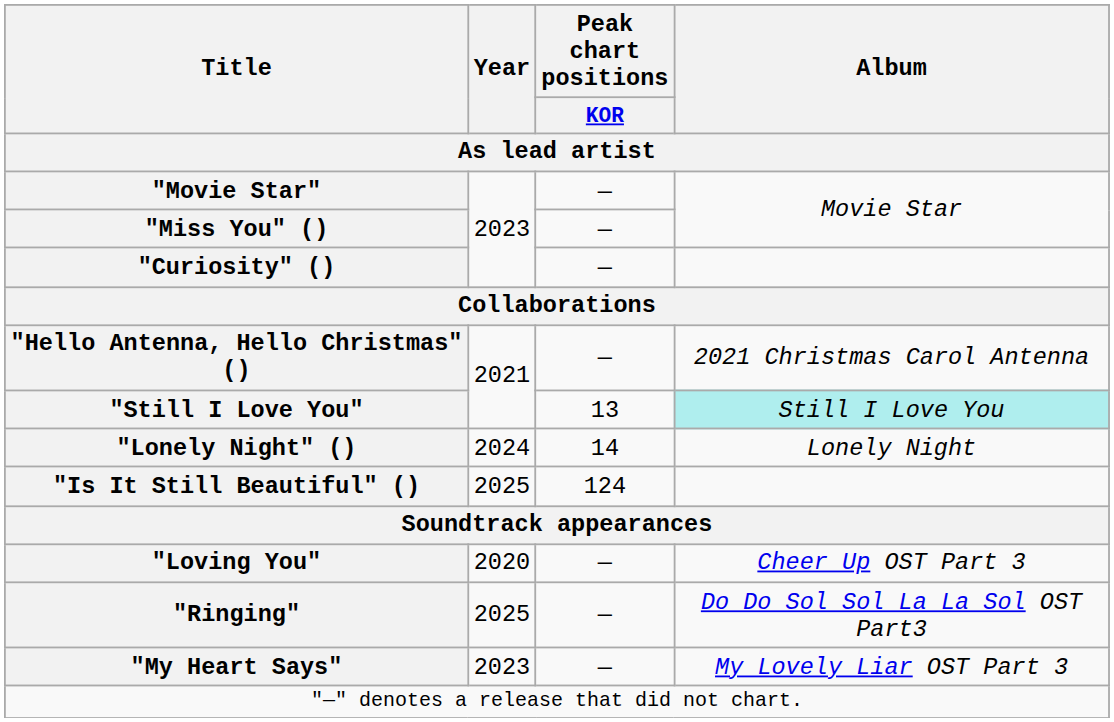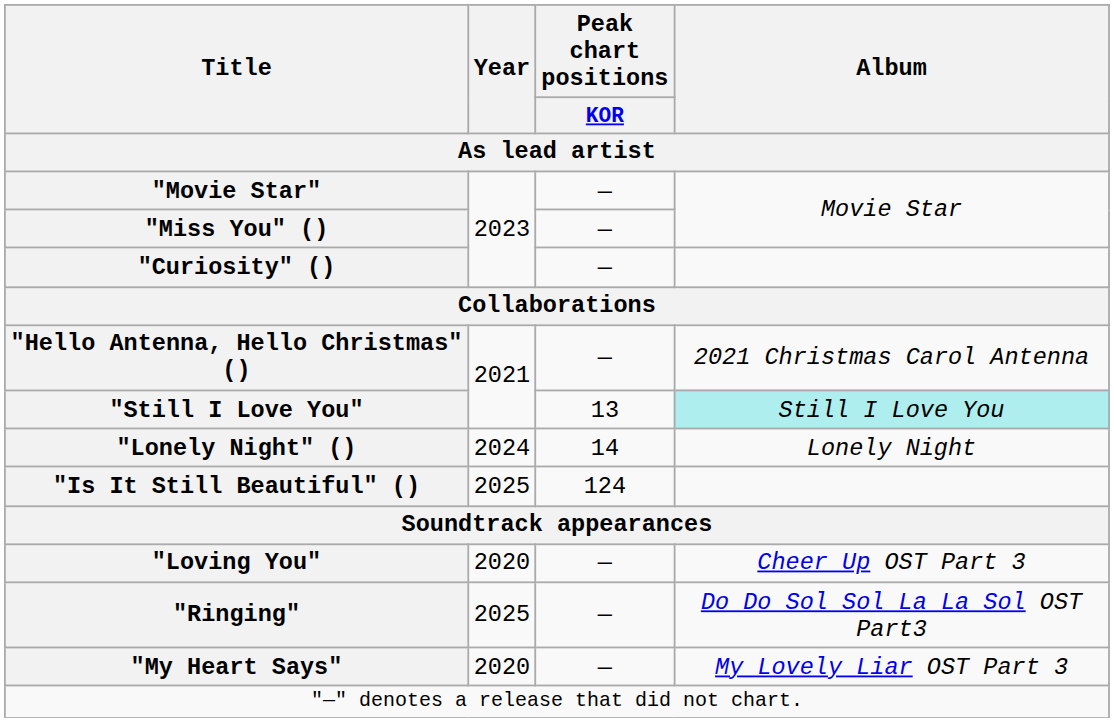"My Heart Says" | Year: 2023 -> 2020
